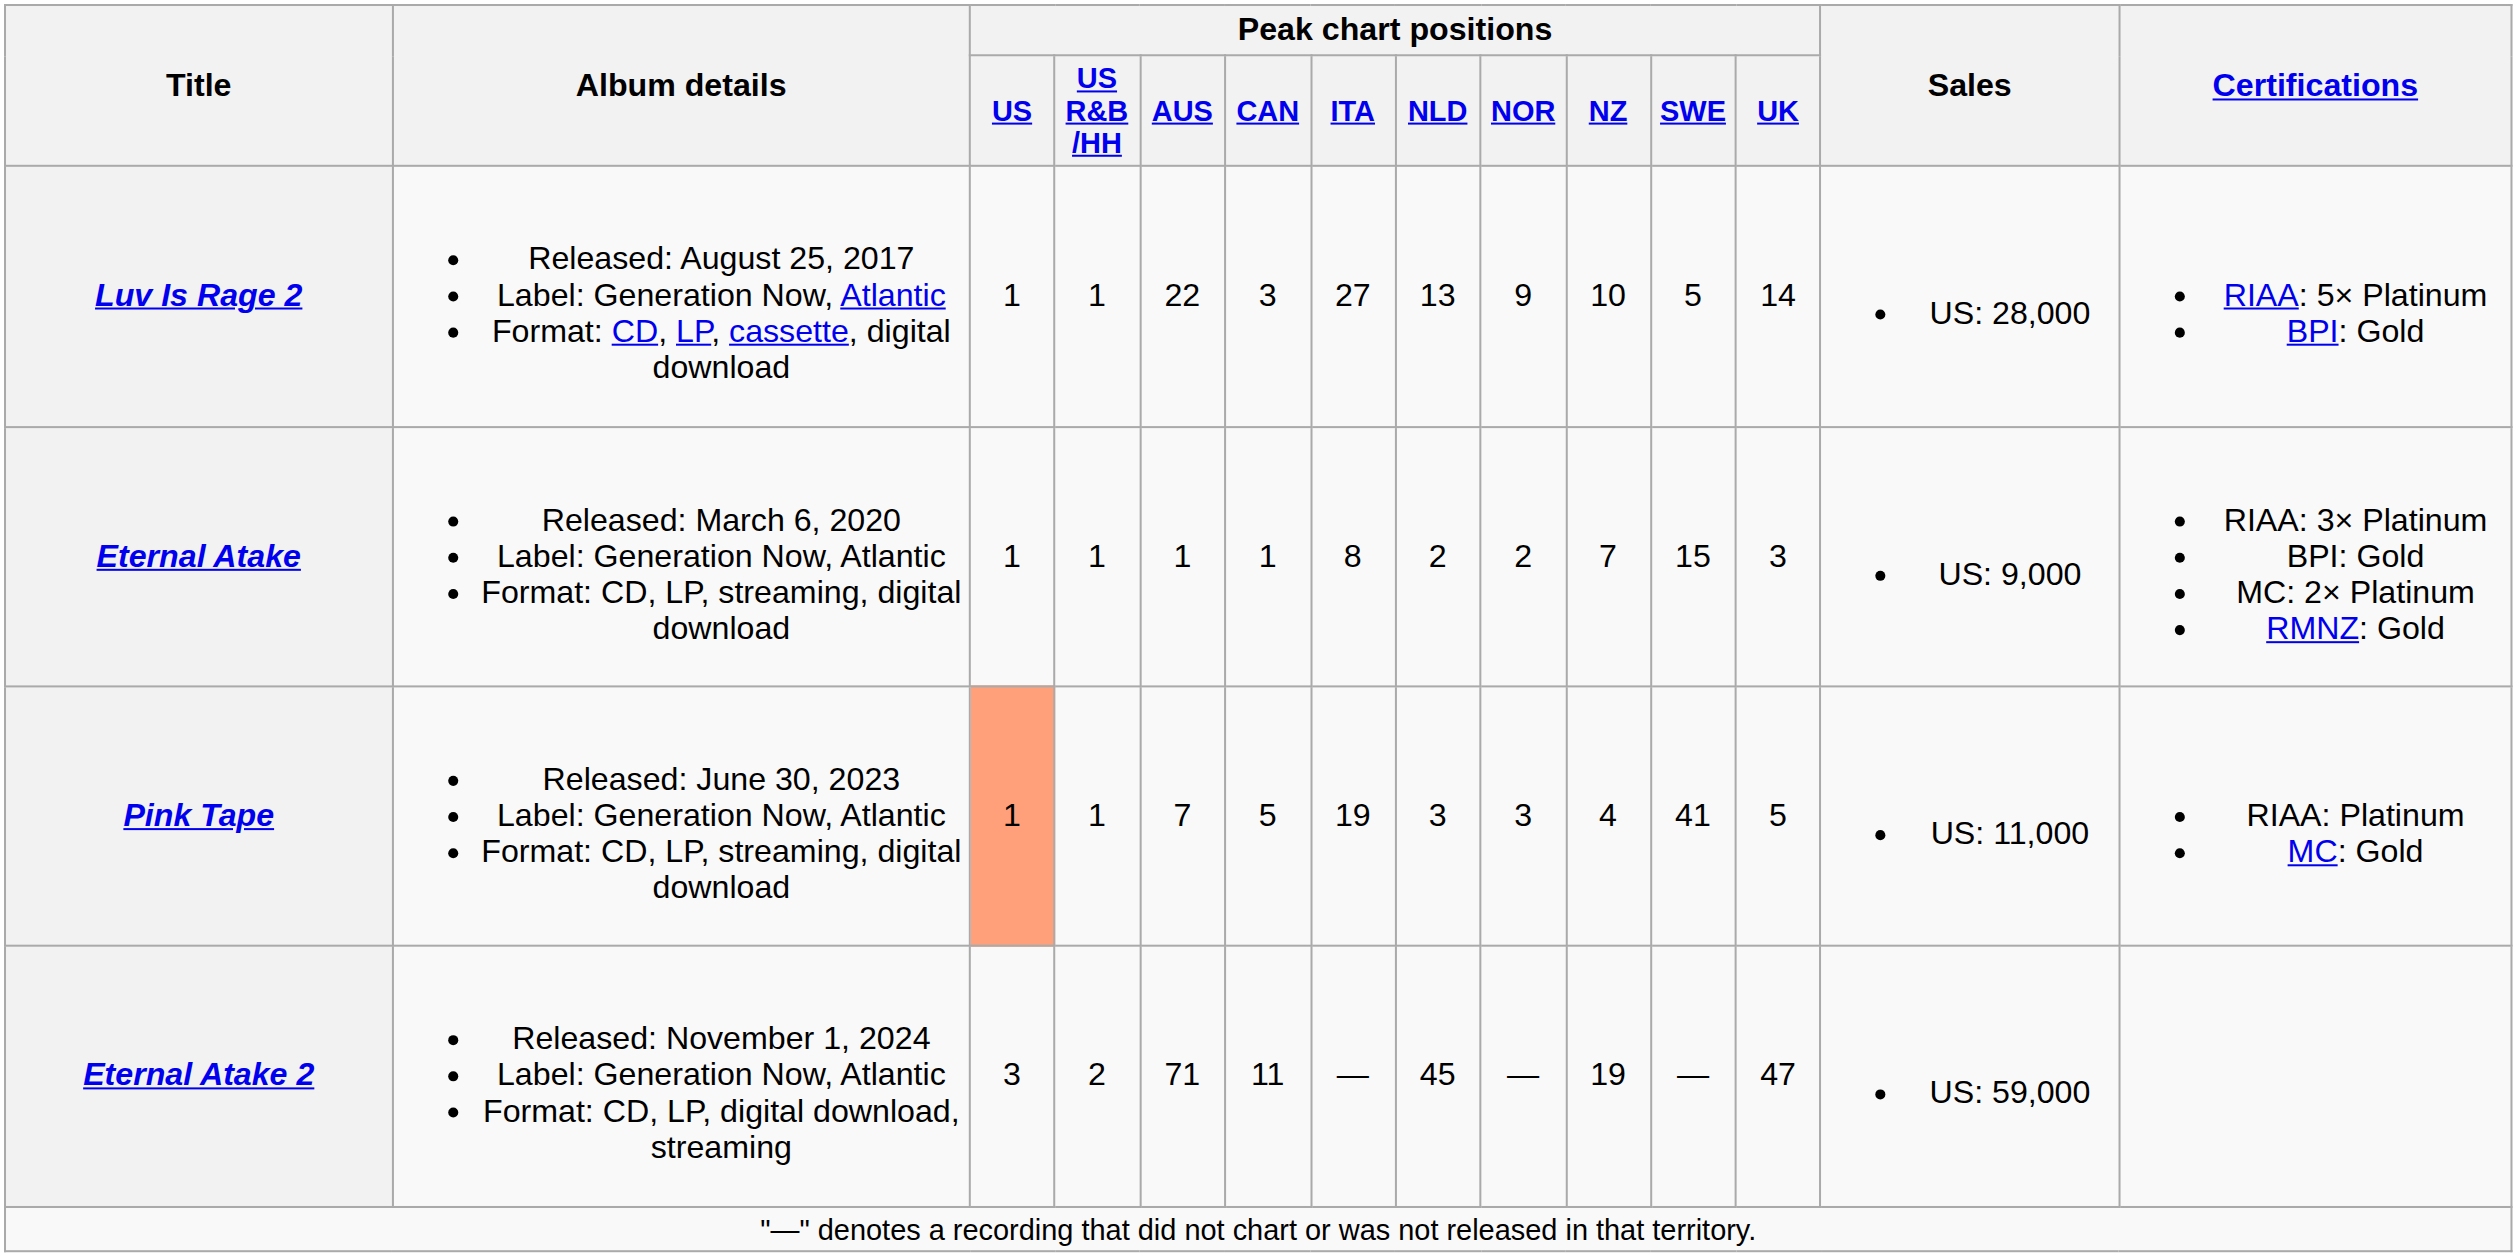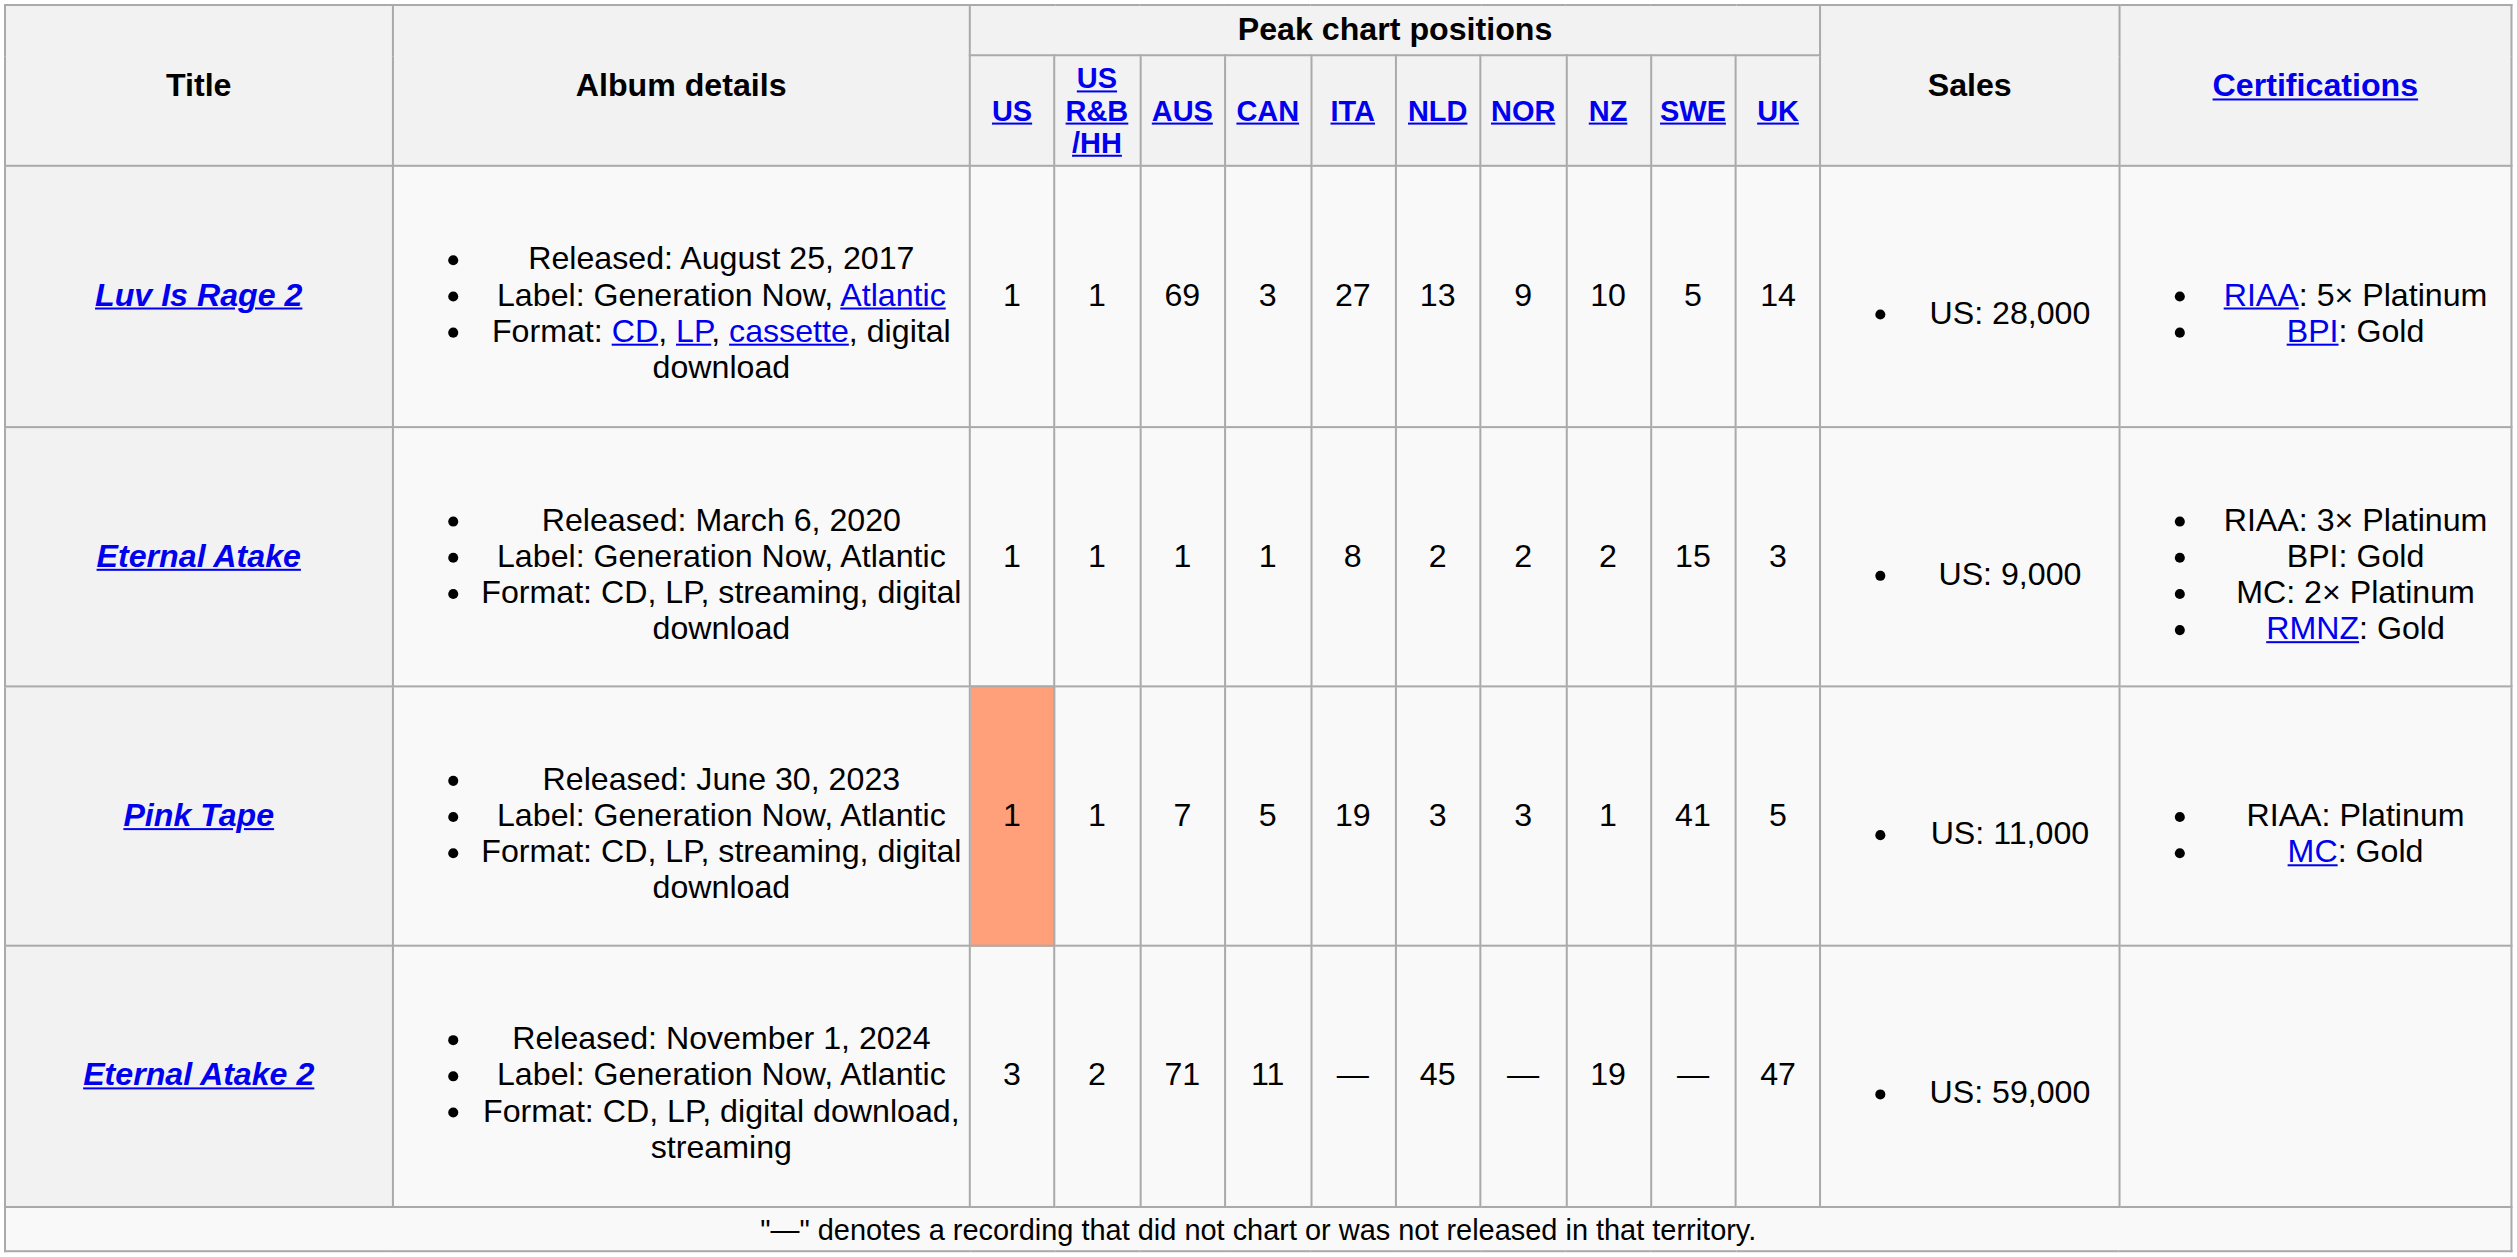Luv Is Rage 2 | Peak chart positions / AUS: 22 -> 69
Eternal Atake | Peak chart positions / NZ: 7 -> 2
Pink Tape | Peak chart positions / NZ: 4 -> 1
